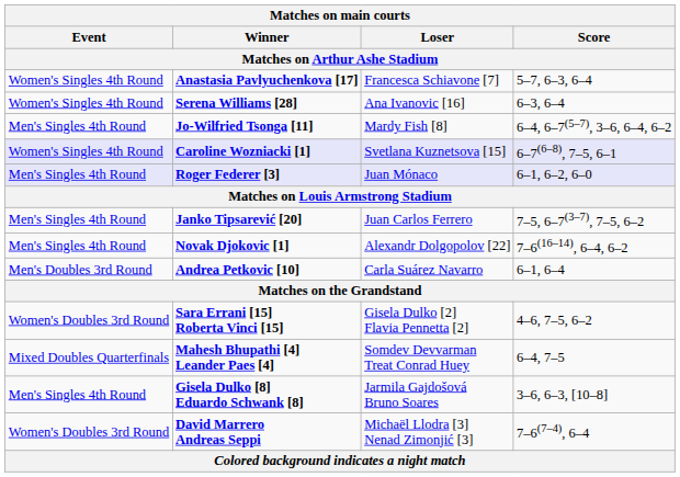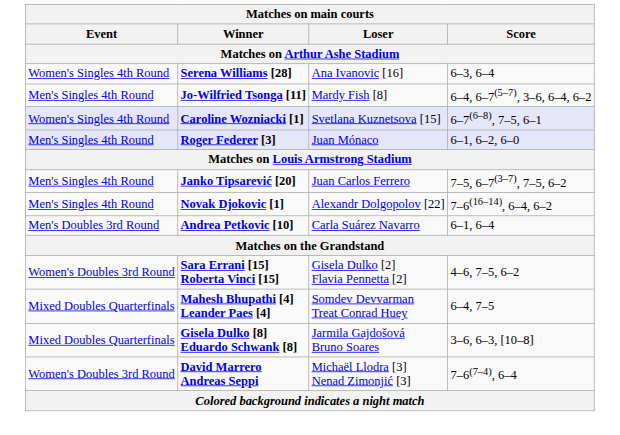- row: Women's Singles 4th Round | Anastasia Pavlyuchenkova [17] | Francesca Schiavone [7] | 5–7, 6–3, 6–4
Gisela Dulko [8] Eduardo Schwank [8] | Event: Men's Singles 4th Round -> Mixed Doubles Quarterfinals
